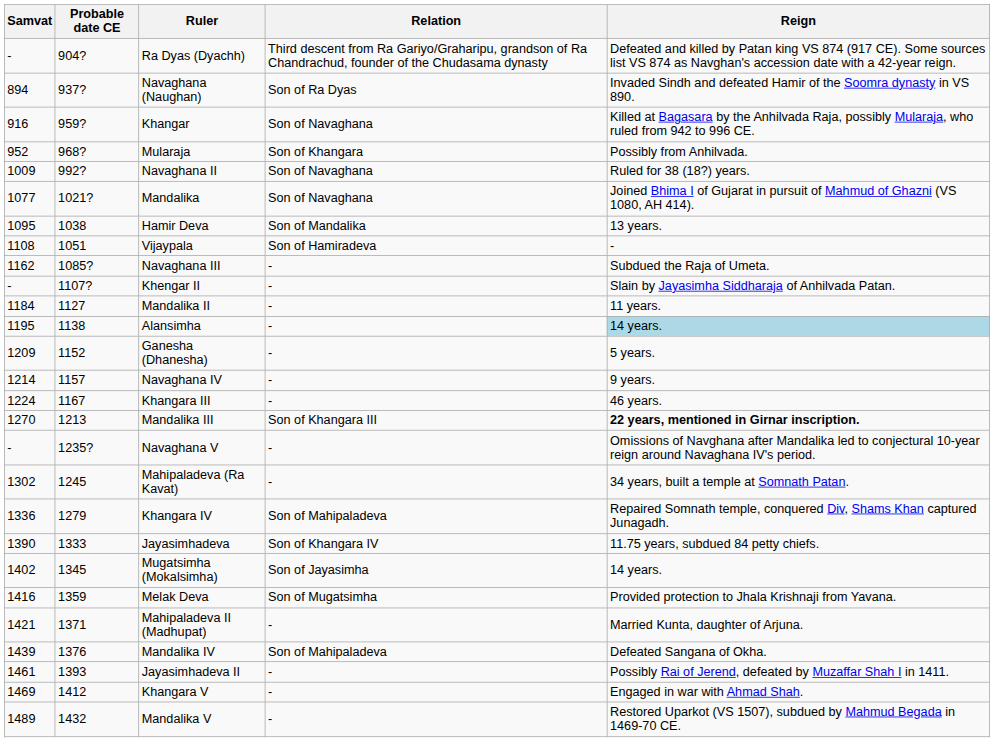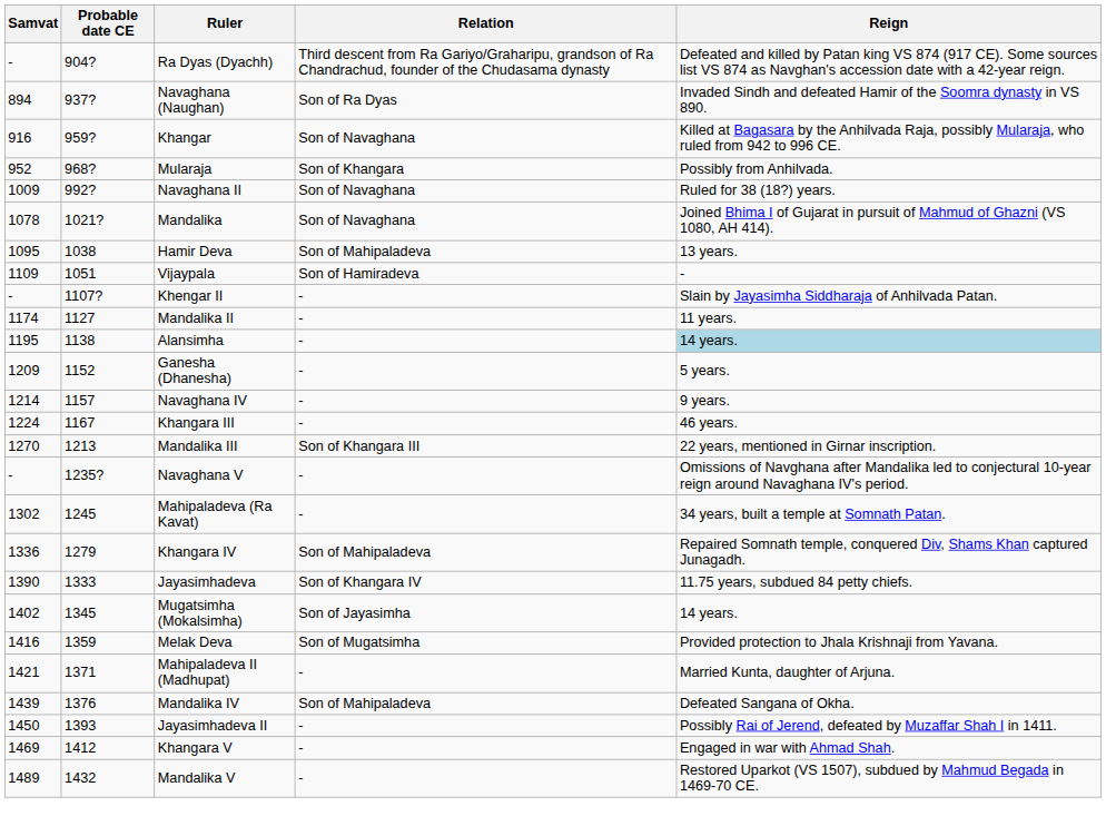Mandalika | Samvat: 1077 -> 1078
Hamir Deva | Relation: Son of Mandalika -> Son of Mahipaladeva
Vijaypala | Samvat: 1108 -> 1109
- row: 1162 | 1085? | Navaghana III | - | Subdued the Raja of Umeta.
Mandalika II | Samvat: 1184 -> 1174
Mandalika III | Reign: bold -> normal
Jayasimhadeva II | Samvat: 1461 -> 1450
